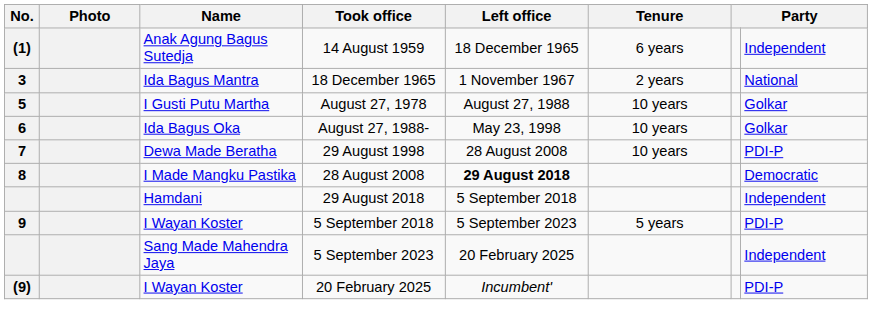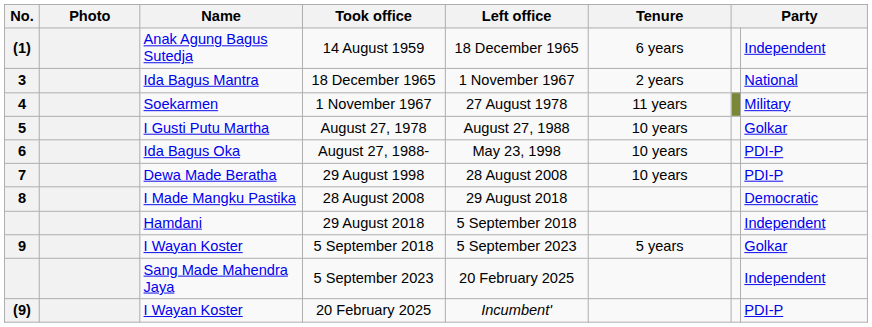+ row: 4 | Soekarmen | 1 November 1967 | 27 August 1978 | 11 years | Military
6 | column 8: Golkar -> PDI-P
8 | Left office: bold -> normal
9 | column 8: PDI-P -> Golkar
